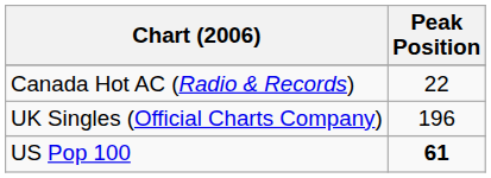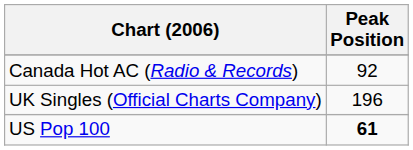Canada Hot AC (Radio & Records) | Peak Position: 22 -> 92
